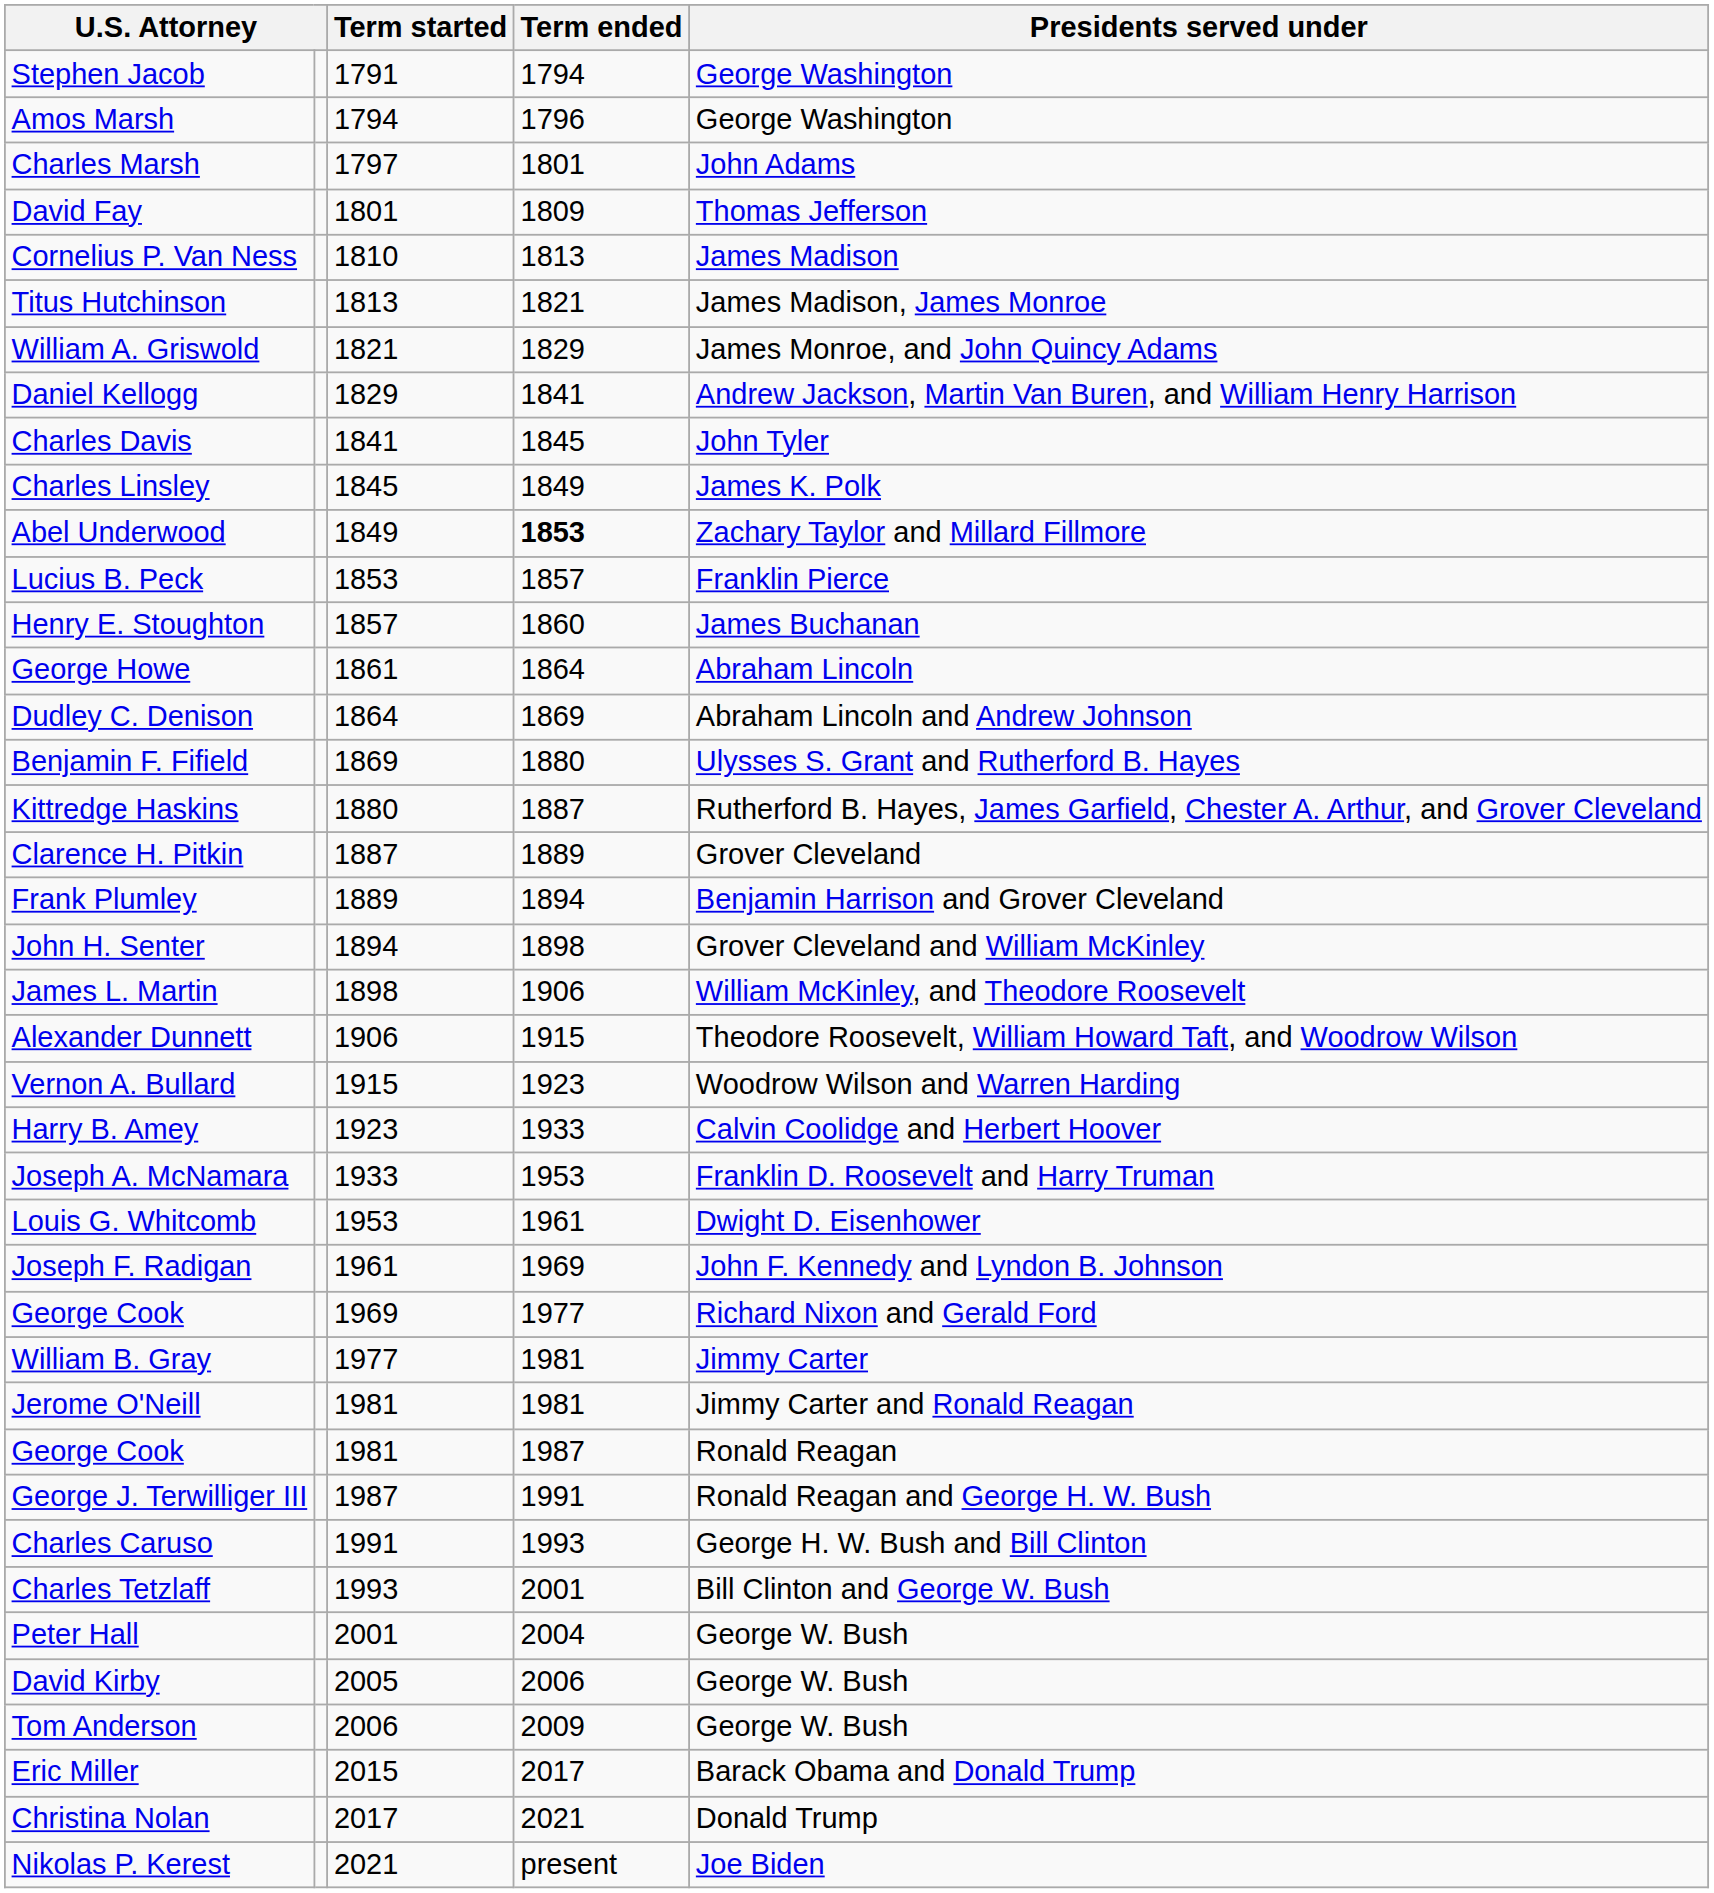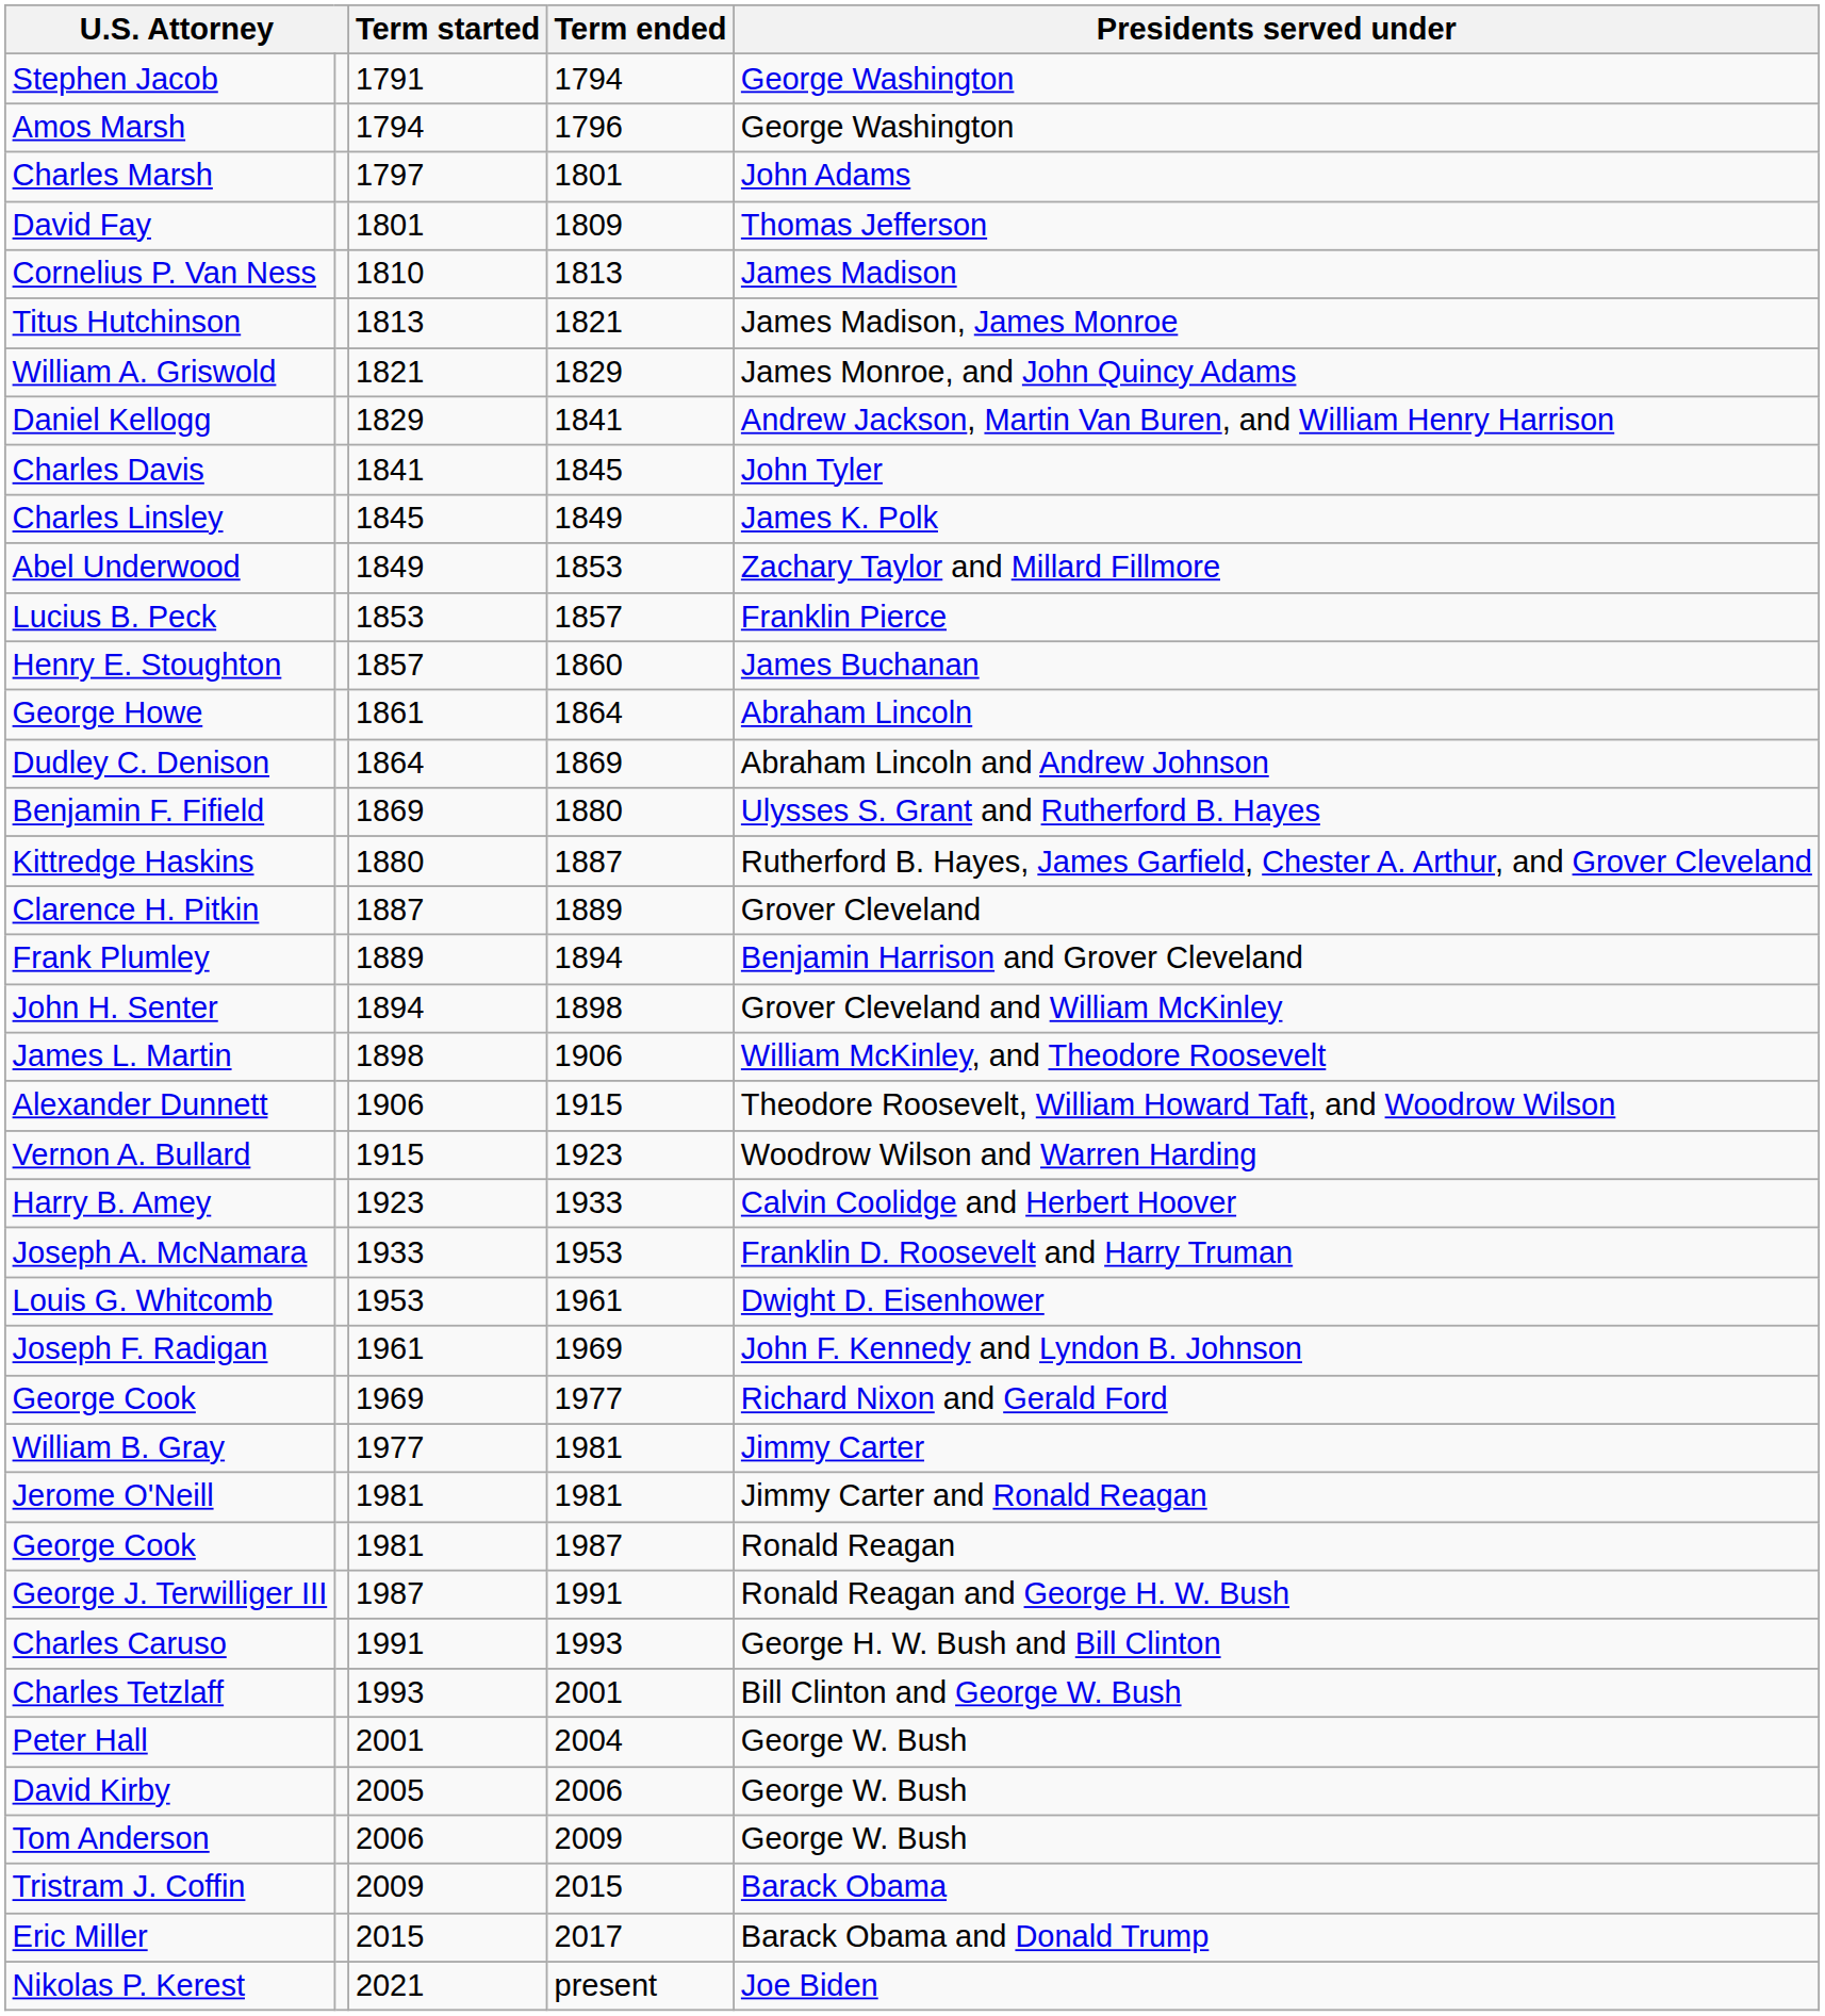Abel Underwood | Term ended: bold -> normal
+ row: Tristram J. Coffin | 2009 | 2015 | Barack Obama
- row: Christina Nolan | 2017 | 2021 | Donald Trump
